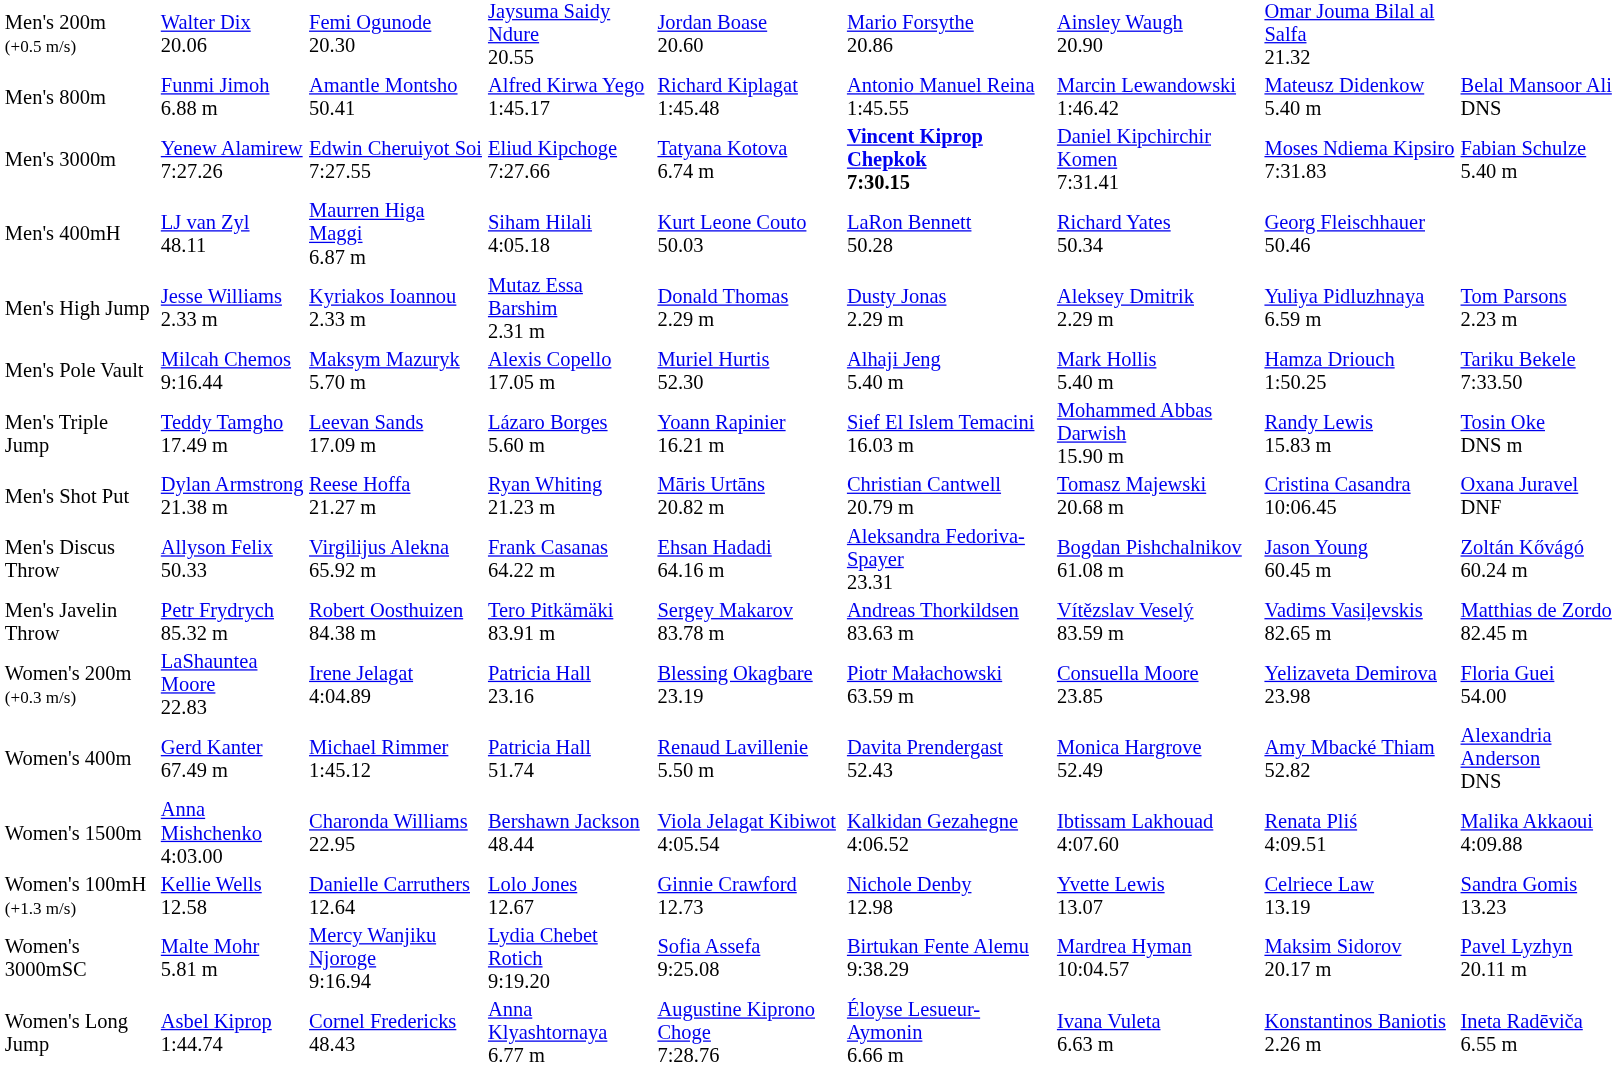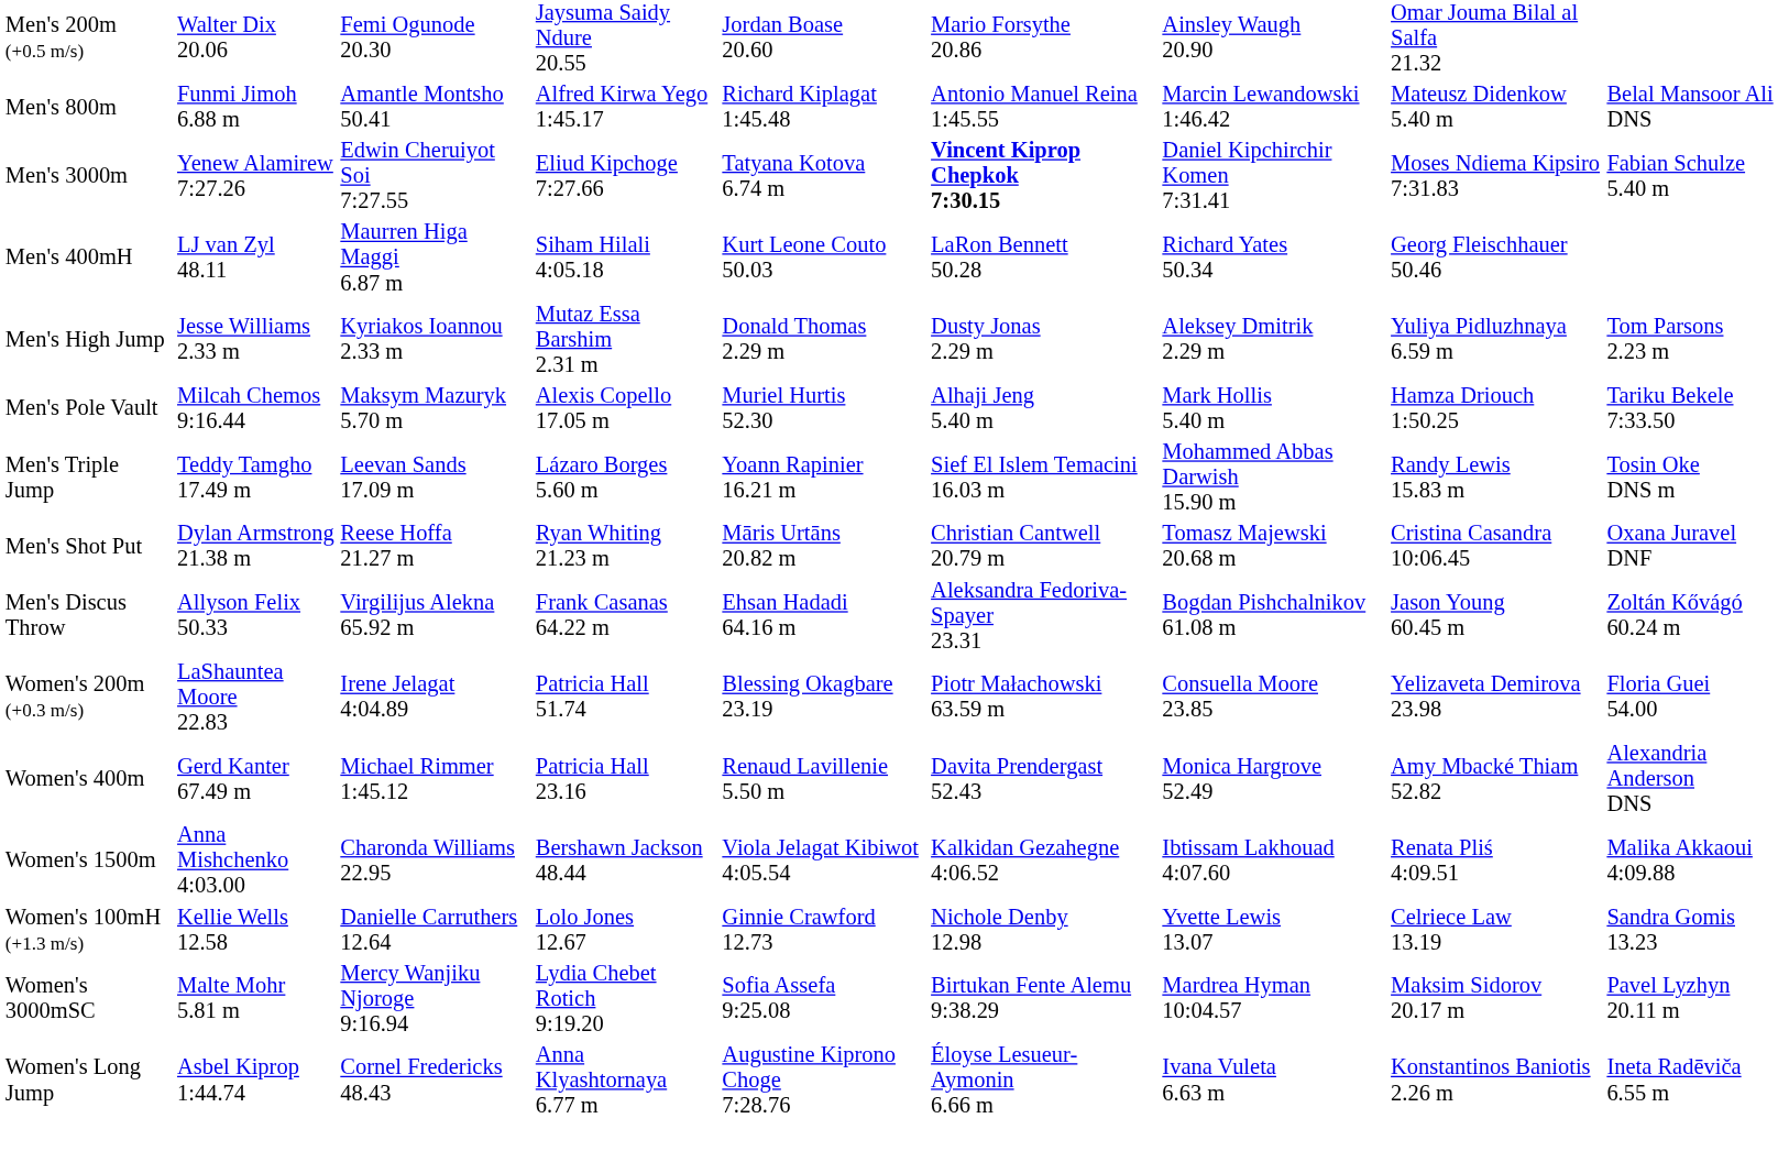- row: Men's Javelin Throw | Petr Frydrych 85.32 m | Robert Oosthuizen 84.38 m | Tero Pitkämäki 83.91 m | Sergey Makarov 83.78 m | Andreas Thorkildsen 83.63 m | Vítězslav Veselý 83.59 m | Vadims Vasiļevskis 82.65 m | Matthias de Zordo 82.45 m
Women's 200m (+0.3 m/s) | column 4: Patricia Hall 23.16 -> Patricia Hall 51.74
Women's 400m | column 4: Patricia Hall 51.74 -> Patricia Hall 23.16
